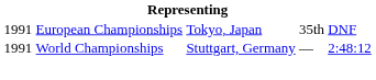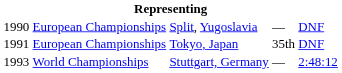+ row: 1990 | European Championships | Split, Yugoslavia | — | DNF
Stuttgart, Germany | column 1: 1991 -> 1993
